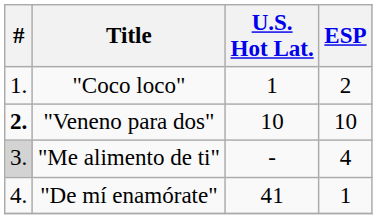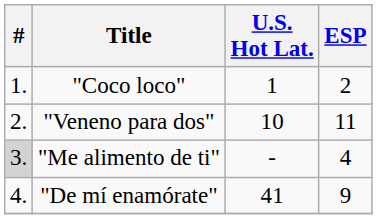"Veneno para dos" | #: bold -> normal
"Veneno para dos" | ESP: 10 -> 11
"De mí enamórate" | ESP: 1 -> 9
